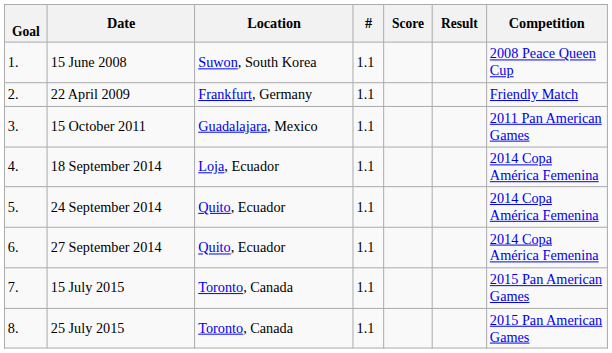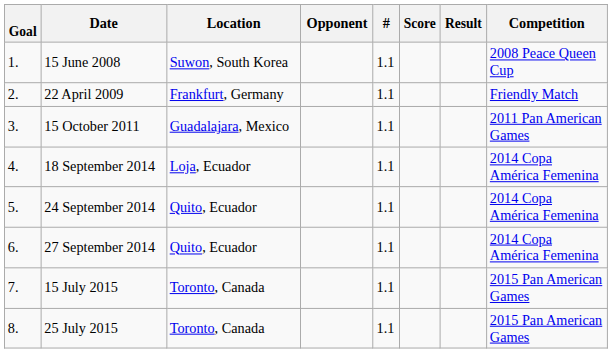+ column: Opponent
